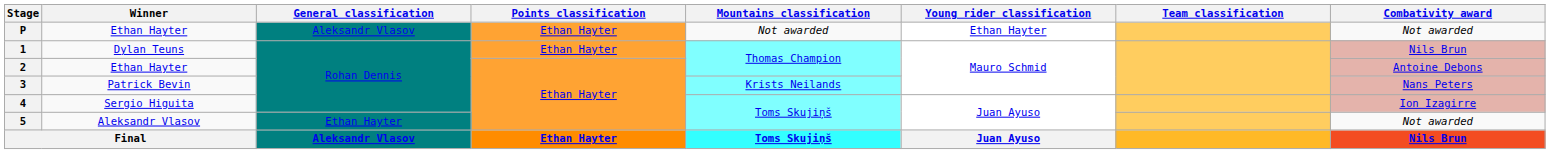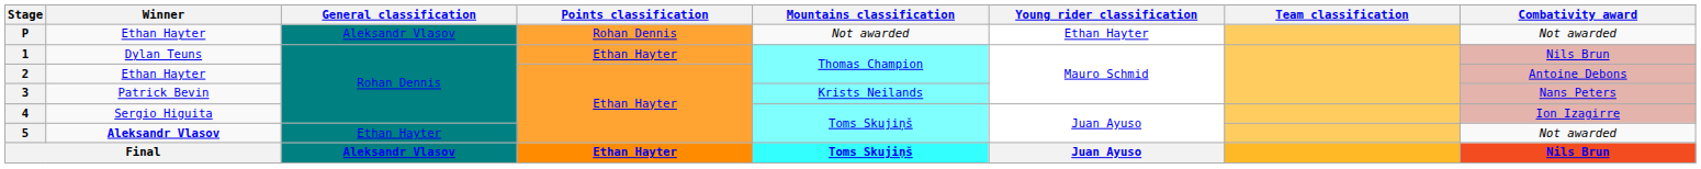P | Points classification: Ethan Hayter -> Rohan Dennis
5 | Winner: normal -> bold
